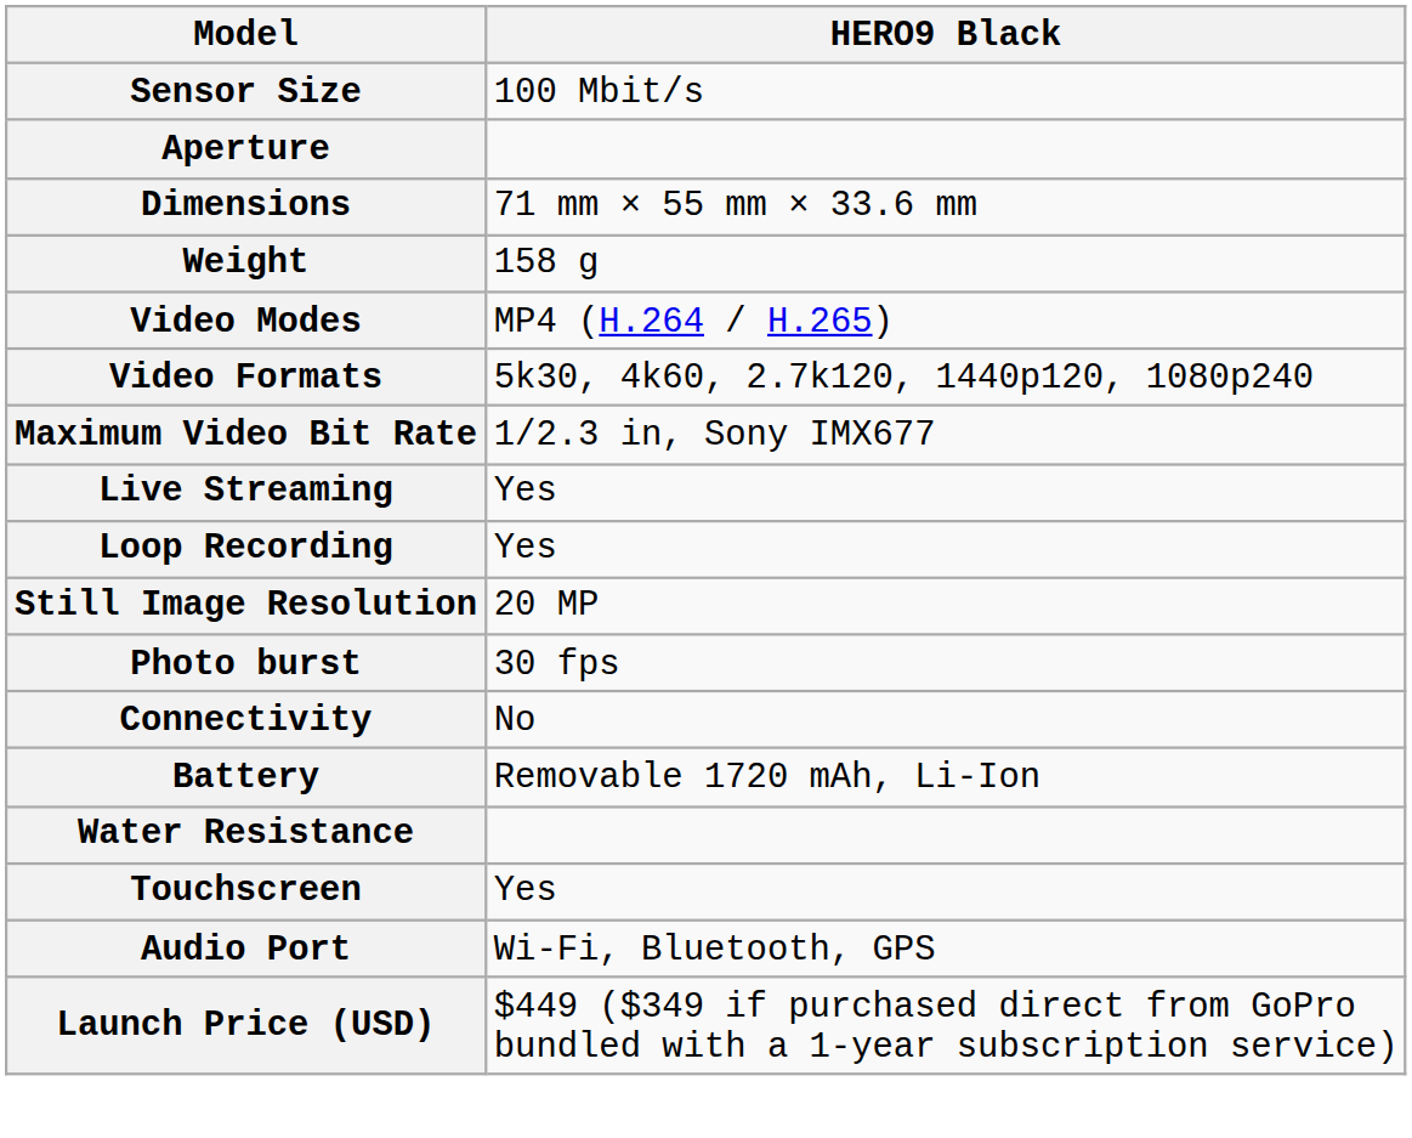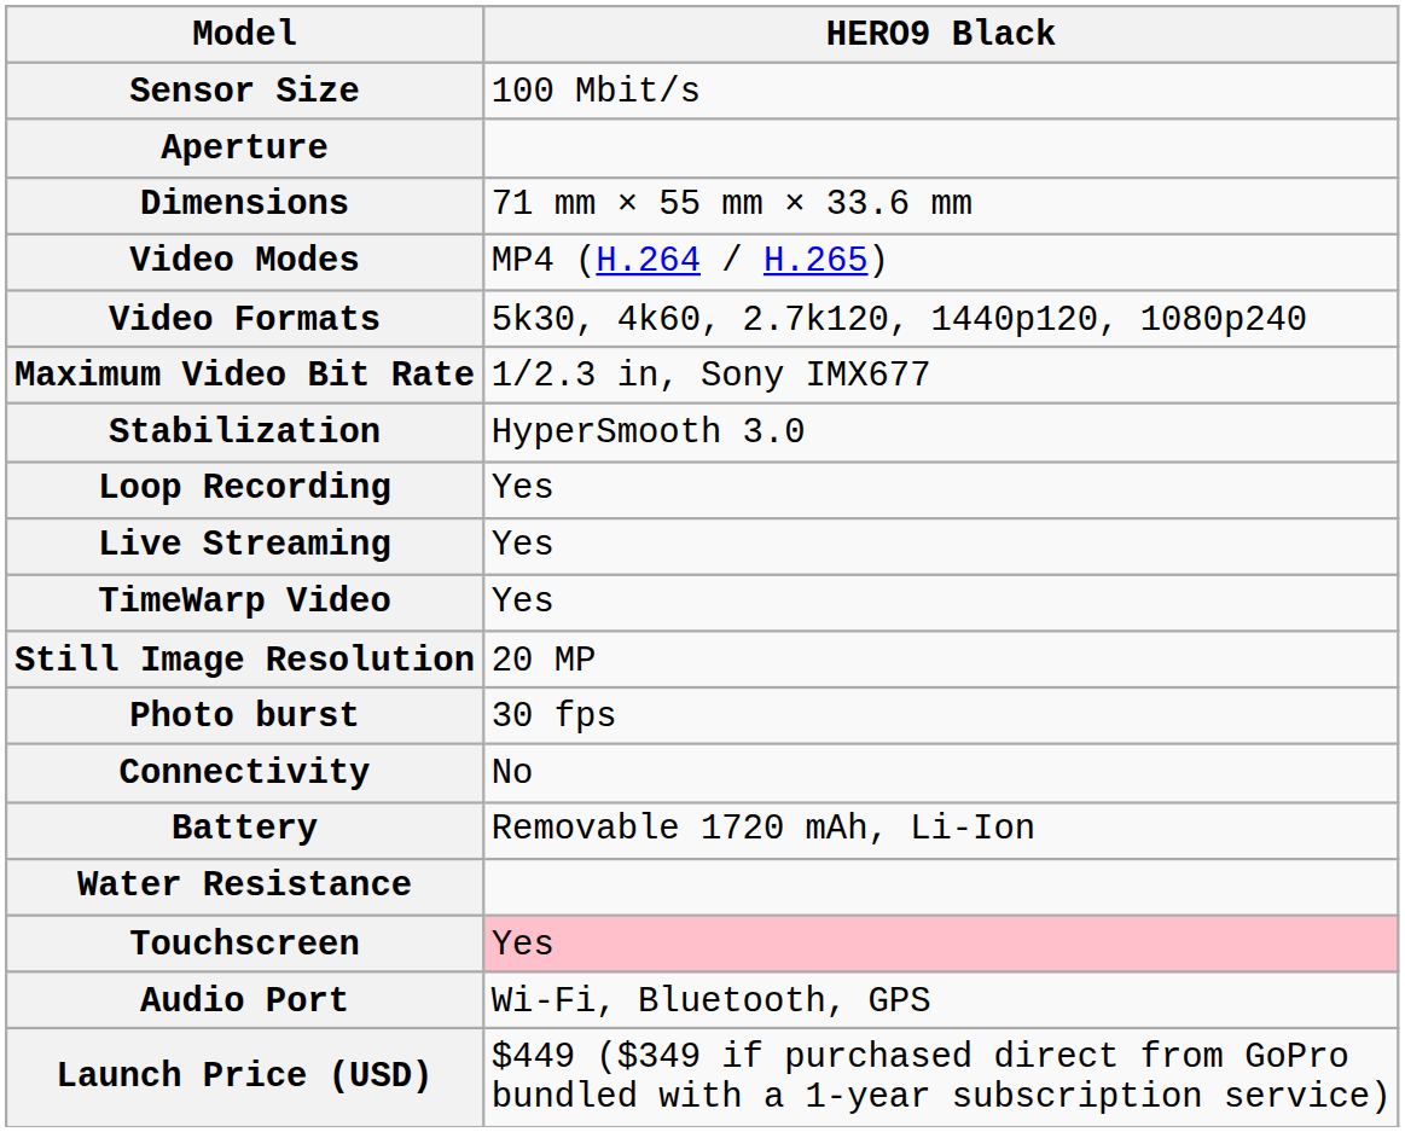- row: Weight | 158 g
+ row: Stabilization | HyperSmooth 3.0
rows swapped: Loop Recording <-> Live Streaming
+ row: TimeWarp Video | Yes
Touchscreen | HERO9 Black: no background -> pink background
